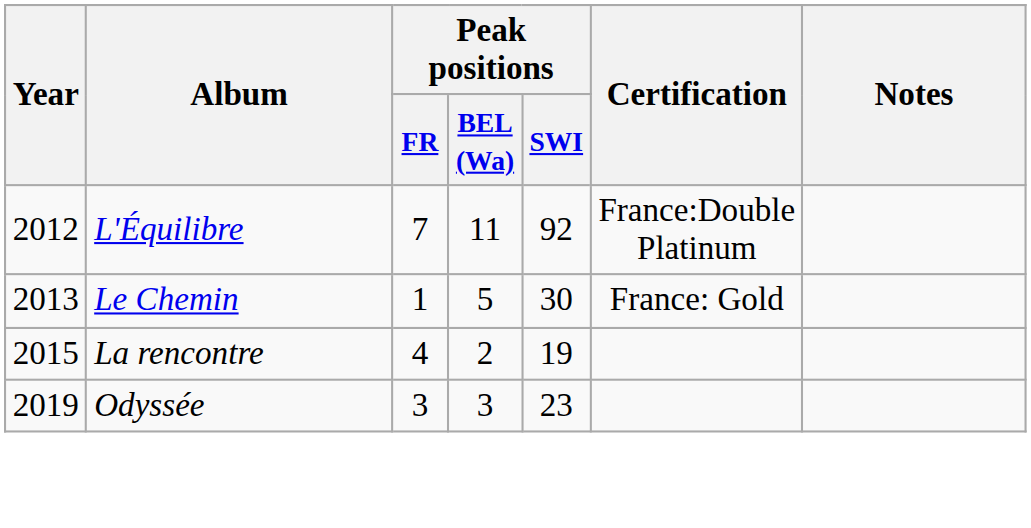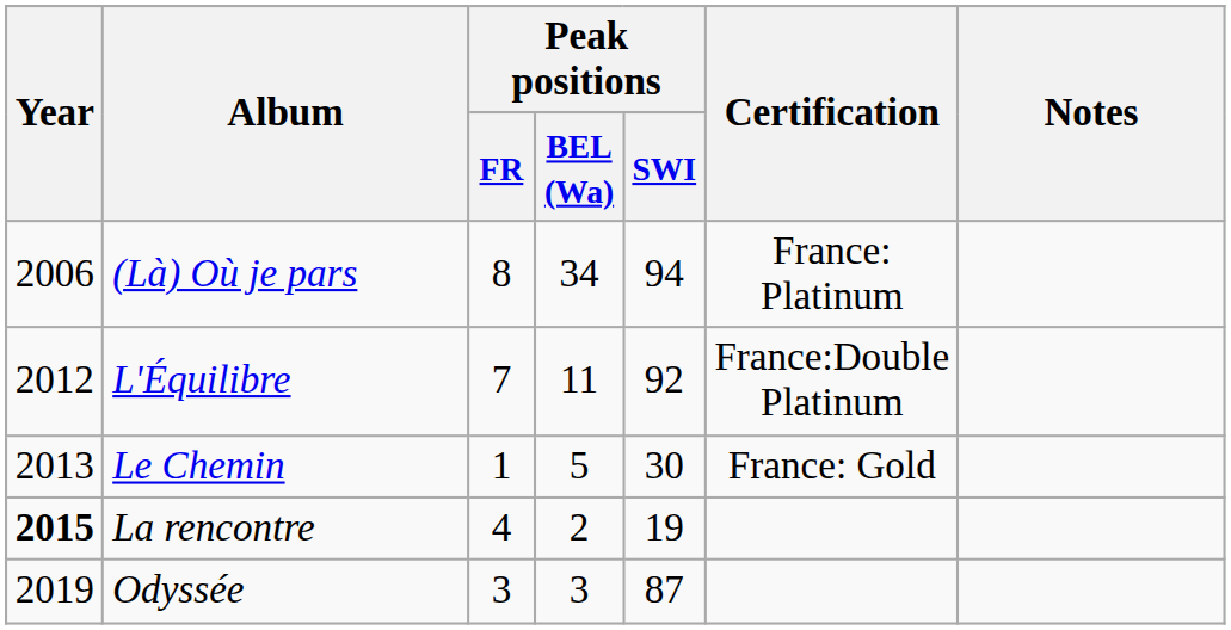+ row: 2006 | (Là) Où je pars | 8 | 34 | 94 | France: Platinum
La rencontre | Year: normal -> bold
Odyssée | Peak positions / SWI: 23 -> 87
